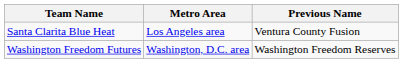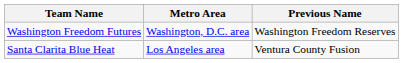rows swapped: Santa Clarita Blue Heat <-> Washington Freedom Futures
